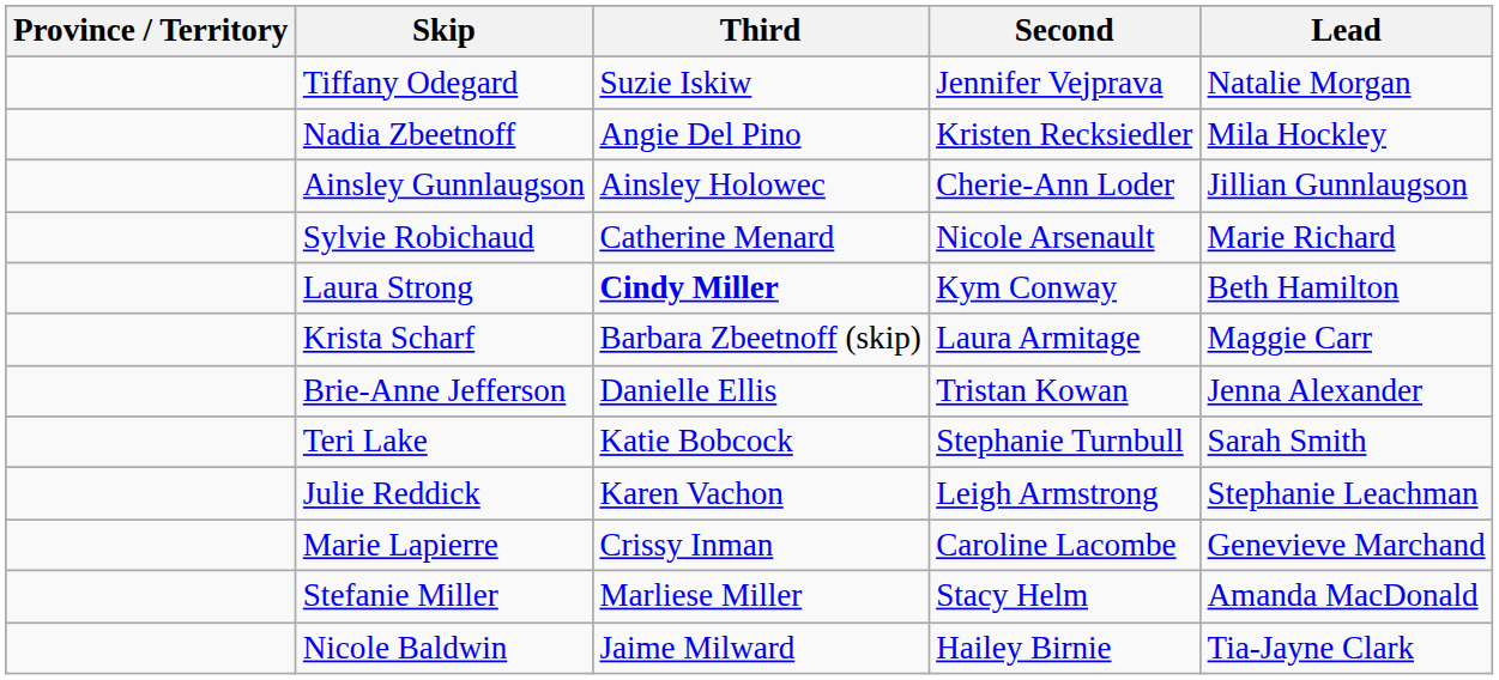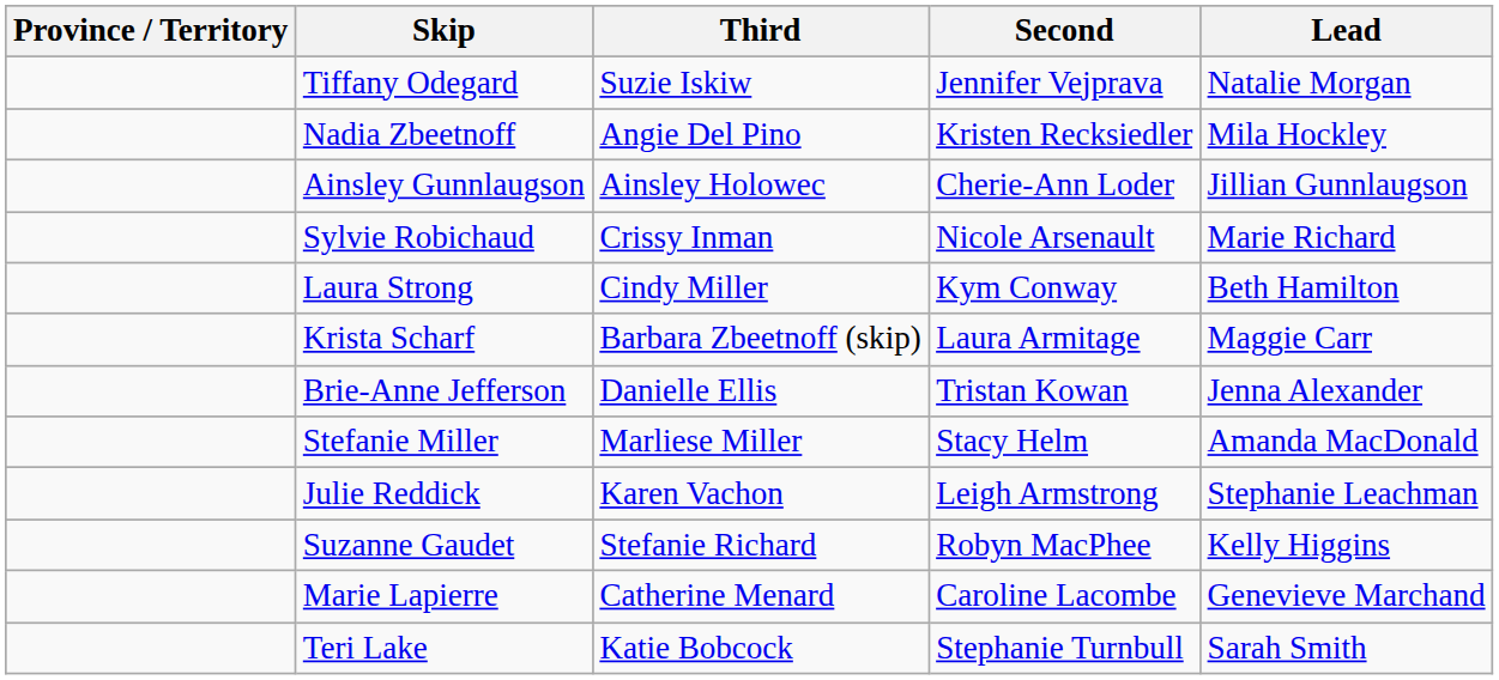Sylvie Robichaud | Third: Catherine Menard -> Crissy Inman
Laura Strong | Third: bold -> normal
rows swapped: Teri Lake <-> Stefanie Miller
+ row: Suzanne Gaudet | Stefanie Richard | Robyn MacPhee | Kelly Higgins
Marie Lapierre | Third: Crissy Inman -> Catherine Menard
- row: Nicole Baldwin | Jaime Milward | Hailey Birnie | Tia-Jayne Clark
